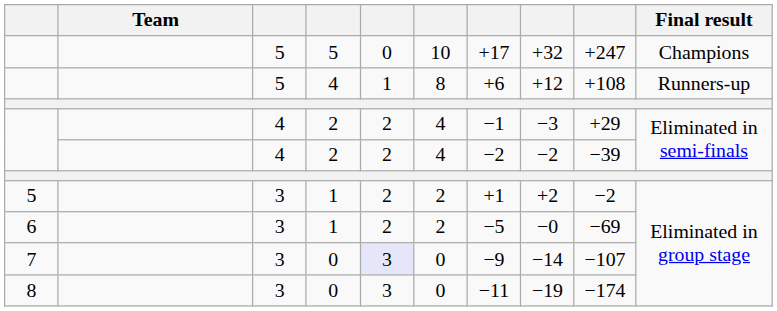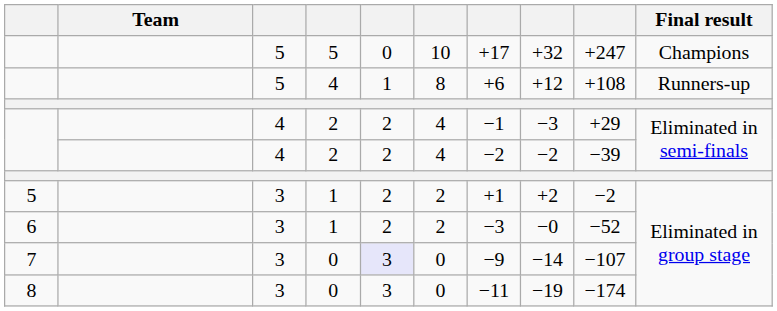6 | column 7: −5 -> −3
6 | column 9: −69 -> −52
